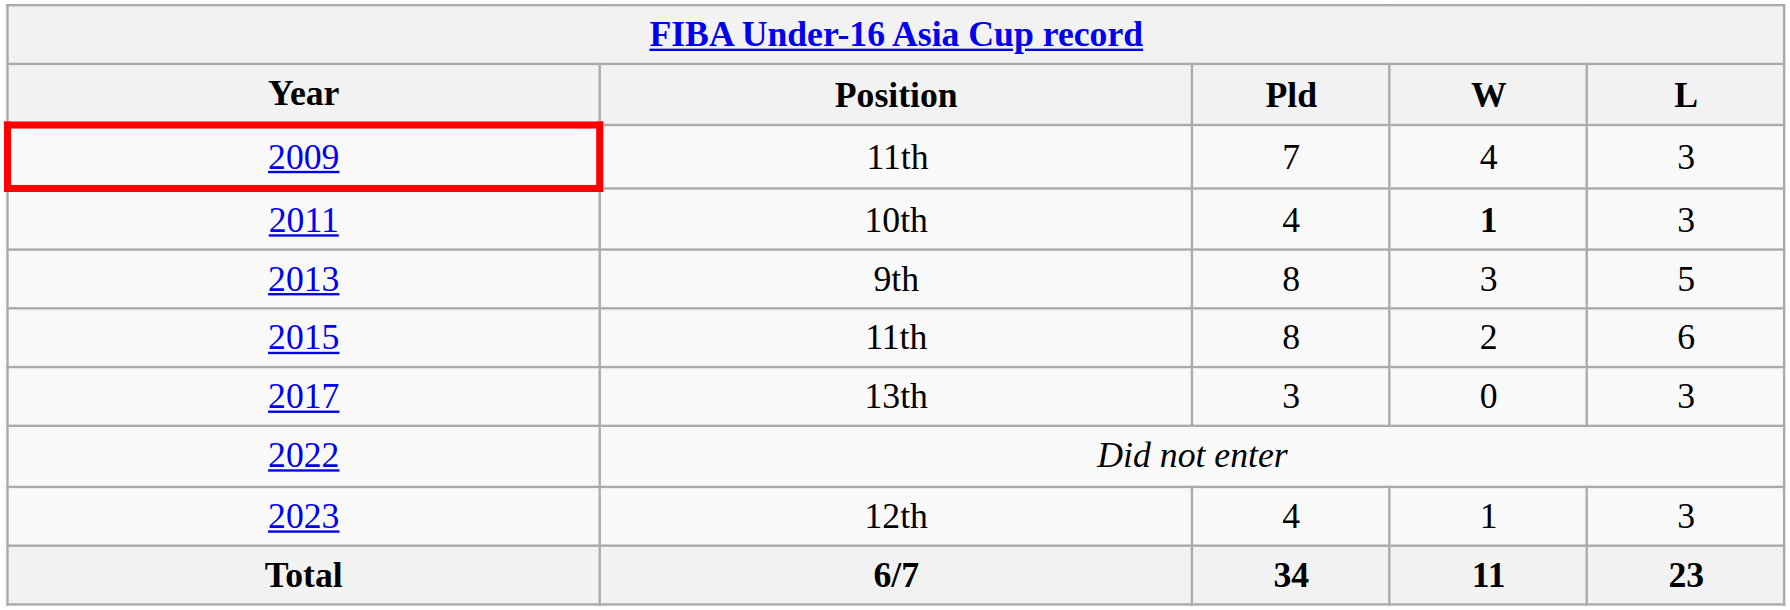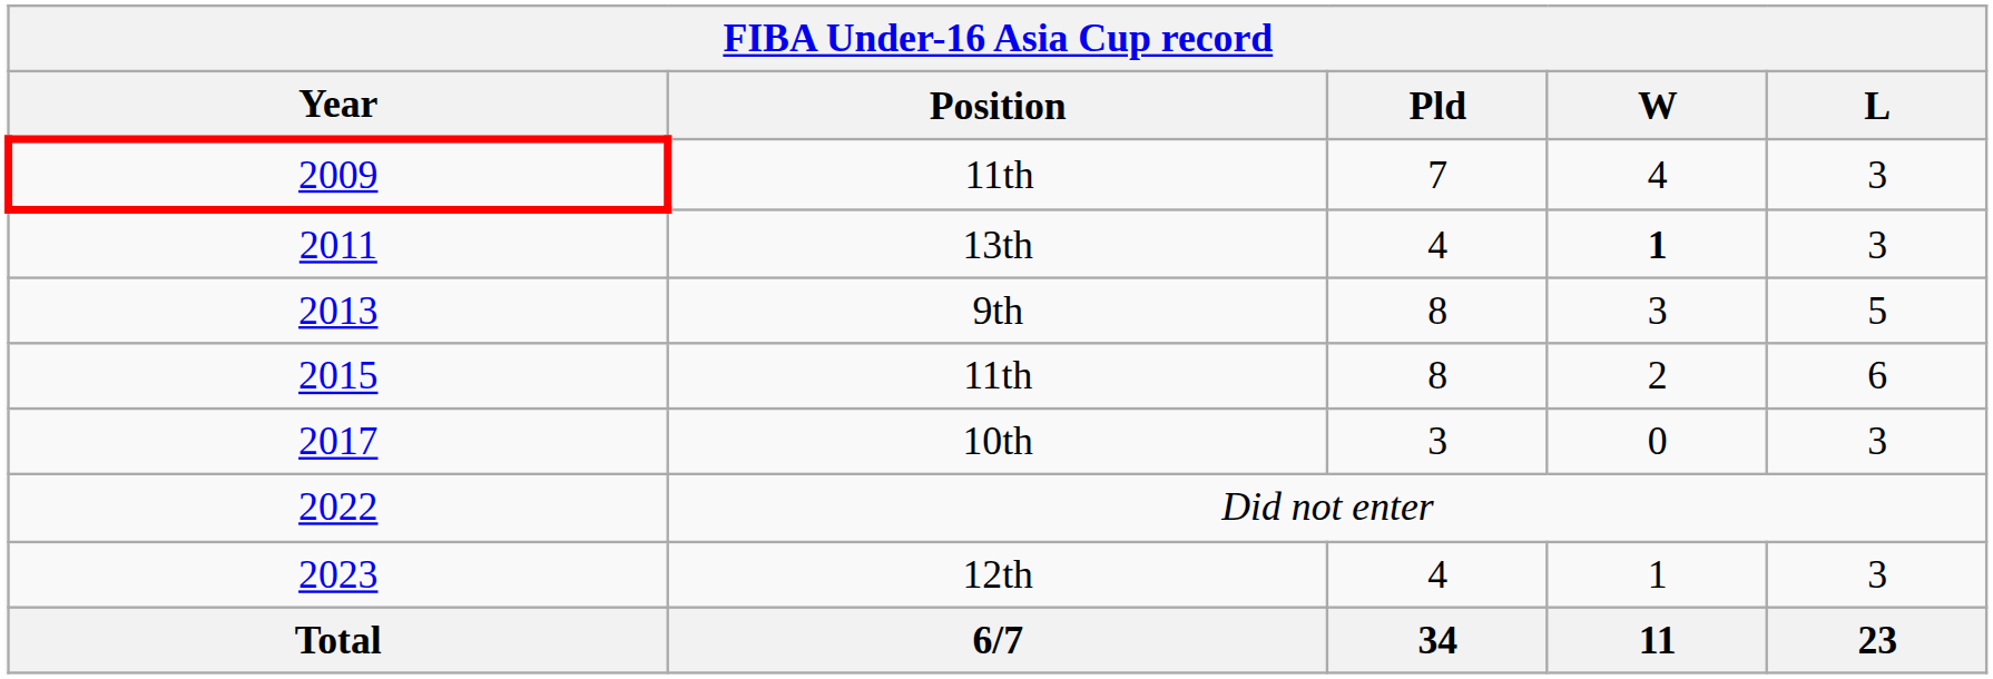2011 | Position: 10th -> 13th
2017 | Position: 13th -> 10th
